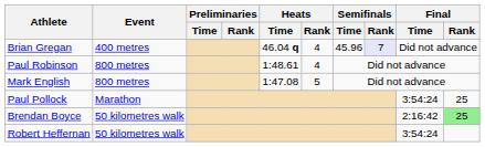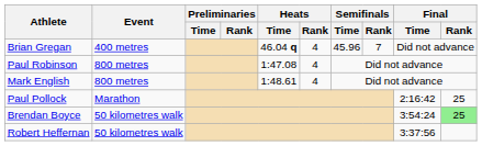Brian Gregan | Semifinals / Rank: lavender background -> no background
Paul Robinson | Heats / Time: 1:48.61 -> 1:47.08
Mark English | Heats / Time: 1:47.08 -> 1:48.61
Mark English | Heats / Rank: 5 -> 4
Paul Pollock | Final / Time: 3:54:24 -> 2:16:42
Brendan Boyce | Final / Time: 2:16:42 -> 3:54:24
Robert Heffernan | Final / Time: 3:54:24 -> 3:37:56
